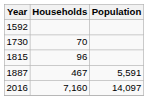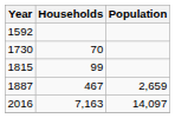1815 | Households: 96 -> 99
1887 | Population: 5,591 -> 2,659
2016 | Households: 7,160 -> 7,163
